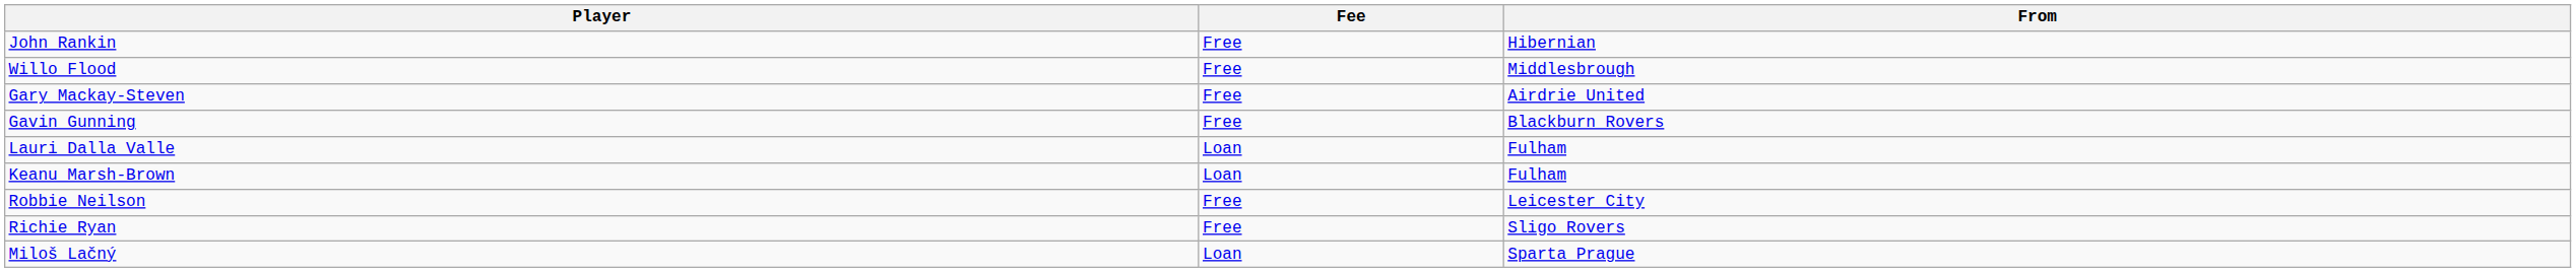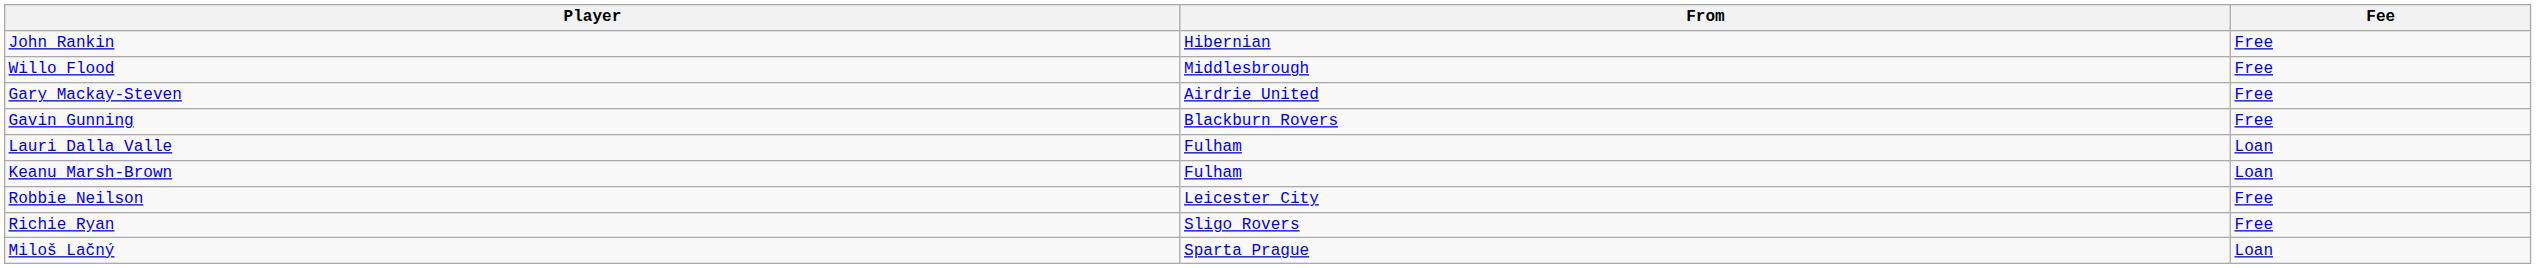columns swapped: From <-> Fee
